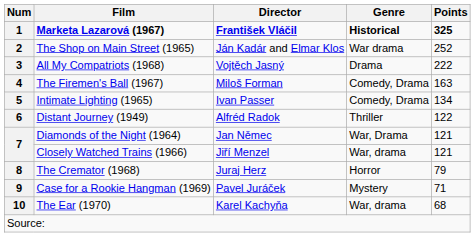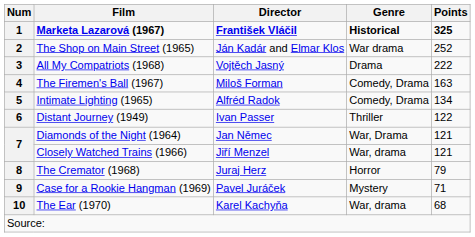5 | Director: Ivan Passer -> Alfréd Radok
6 | Director: Alfréd Radok -> Ivan Passer
